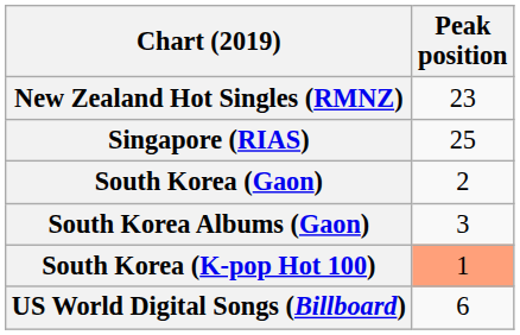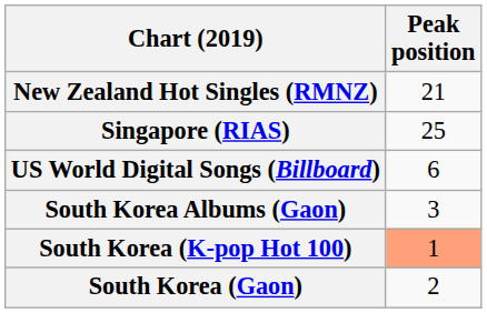New Zealand Hot Singles (RMNZ) | Peak position: 23 -> 21
rows swapped: South Korea (Gaon) <-> US World Digital Songs (Billboard)
